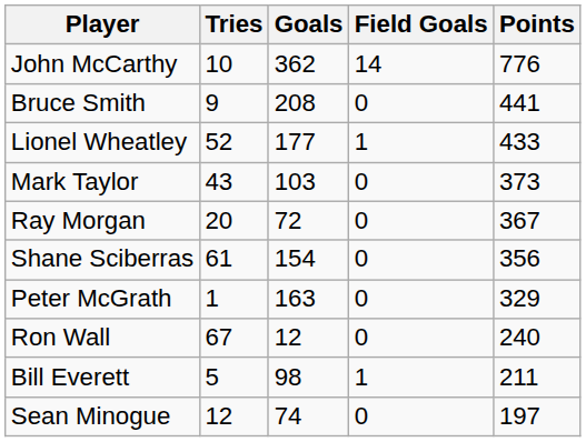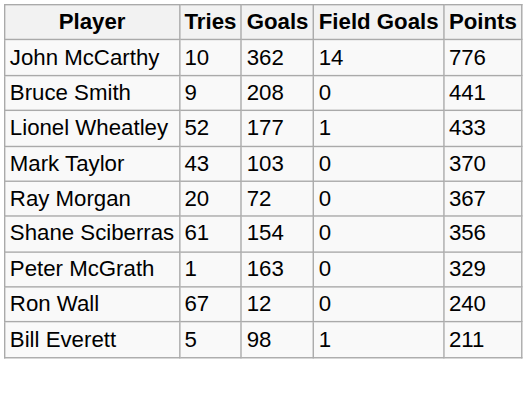Mark Taylor | Points: 373 -> 370
- row: Sean Minogue | 12 | 74 | 0 | 197
